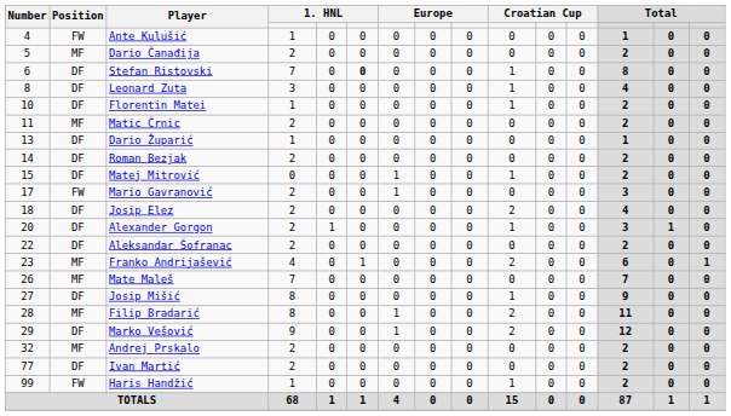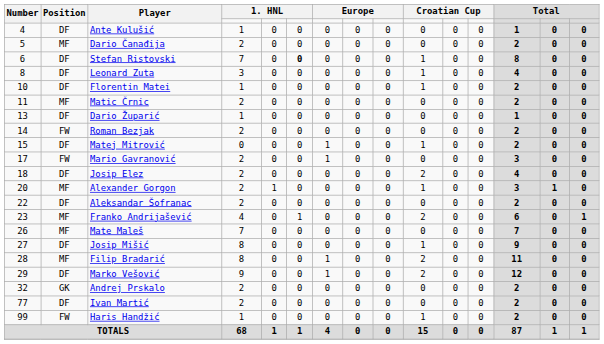Ante Kulušić | Position: FW -> DF
Roman Bezjak | Position: DF -> FW
Alexander Gorgon | Position: DF -> MF
Andrej Prskalo | Position: MF -> GK
